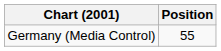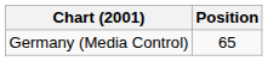Germany (Media Control) | Position: 55 -> 65
